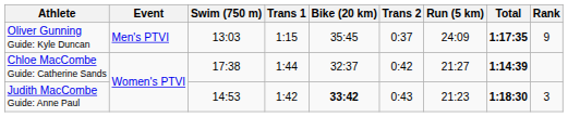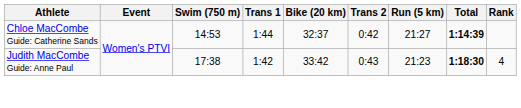- row: Oliver Gunning Guide: Kyle Duncan | Men's PTVI | 13:03 | 1:15 | 35:45 | 0:37 | 24:09 | 1:17:35 | 9
Chloe MacCombe Guide: Catherine Sands | Swim (750 m): 17:38 -> 14:53
Judith MacCombe Guide: Anne Paul | Swim (750 m): 14:53 -> 17:38
Judith MacCombe Guide: Anne Paul | Bike (20 km): bold -> normal
Judith MacCombe Guide: Anne Paul | Rank: 3 -> 4
